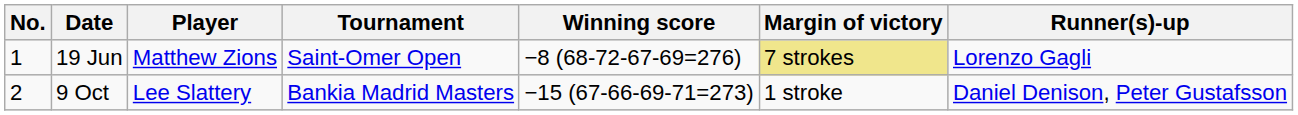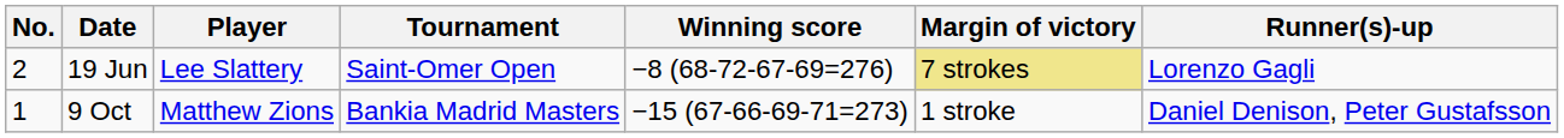19 Jun | No.: 1 -> 2
19 Jun | Player: Matthew Zions -> Lee Slattery
9 Oct | No.: 2 -> 1
9 Oct | Player: Lee Slattery -> Matthew Zions
